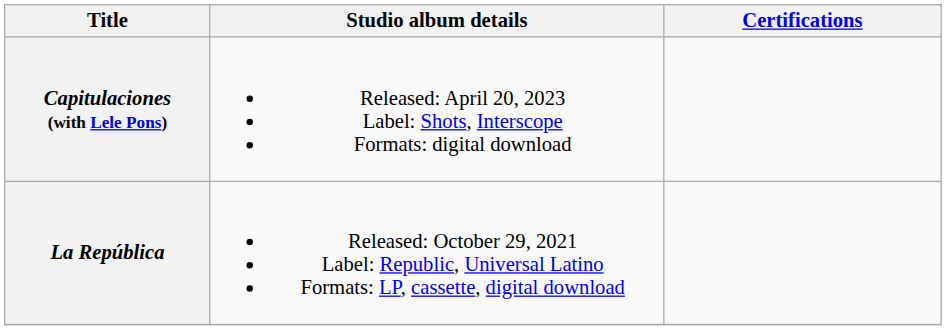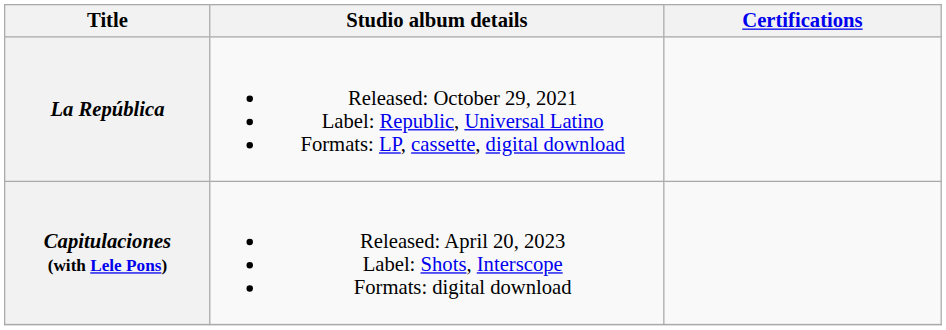rows swapped: La República <-> Capitulaciones (with Lele Pons)
